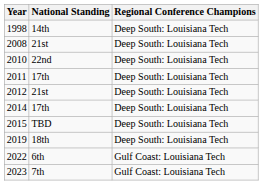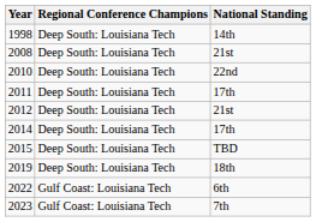columns swapped: Regional Conference Champions <-> National Standing
